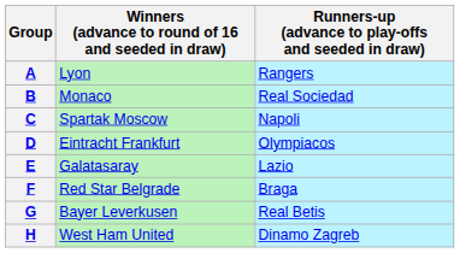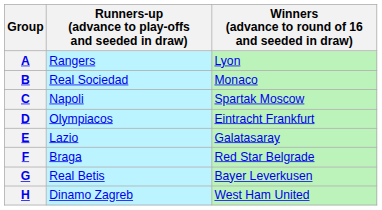columns swapped: Winners (advance to round of 16 and seeded in draw) <-> Runners-up (advance to play-offs and seeded in draw)
